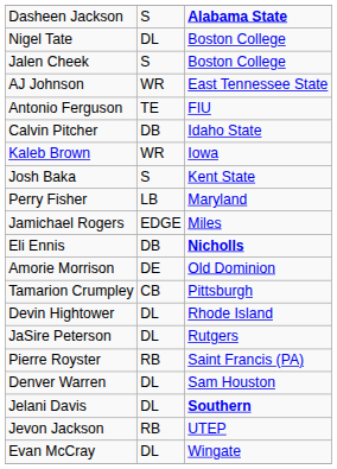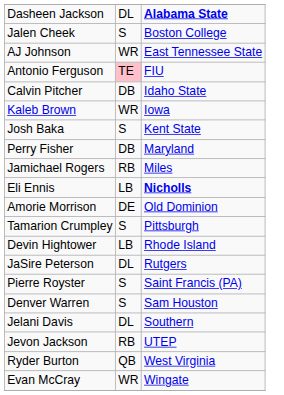Dasheen Jackson | column 2: S -> DL
- row: Nigel Tate | DL | Boston College
Antonio Ferguson | column 2: no background -> pink background
Perry Fisher | column 2: LB -> DB
Jamichael Rogers | column 2: EDGE -> RB
Eli Ennis | column 2: DB -> LB
Tamarion Crumpley | column 2: CB -> S
Devin Hightower | column 2: DL -> LB
Pierre Royster | column 2: RB -> S
Denver Warren | column 2: DL -> S
Jelani Davis | column 3: bold -> normal
+ row: Ryder Burton | QB | West Virginia
Evan McCray | column 2: DL -> WR
